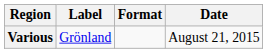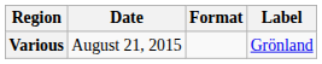columns swapped: Date <-> Label
